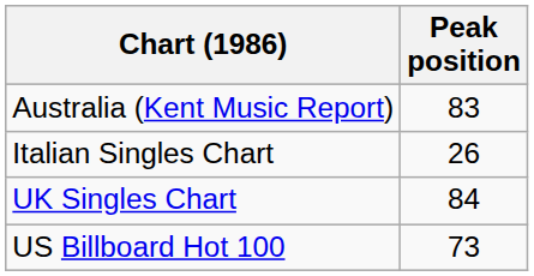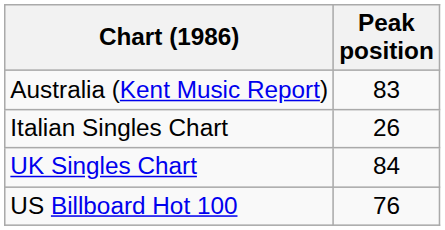US Billboard Hot 100 | Peak position: 73 -> 76
